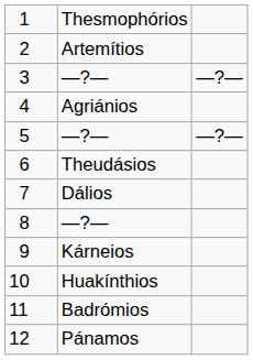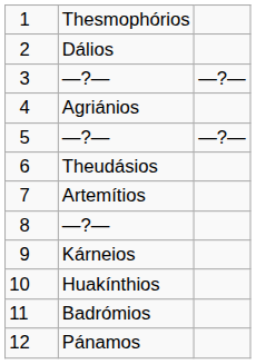2 | column 2: Artemítios -> Dálios
7 | column 2: Dálios -> Artemítios
